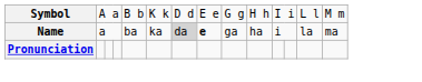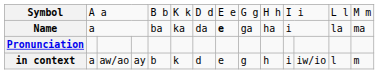Name | column 7: lightgrey background -> no background
+ row: in context | a | aw/ao | ay | b | k | d | e | g | h | i | iw/io | l | m
